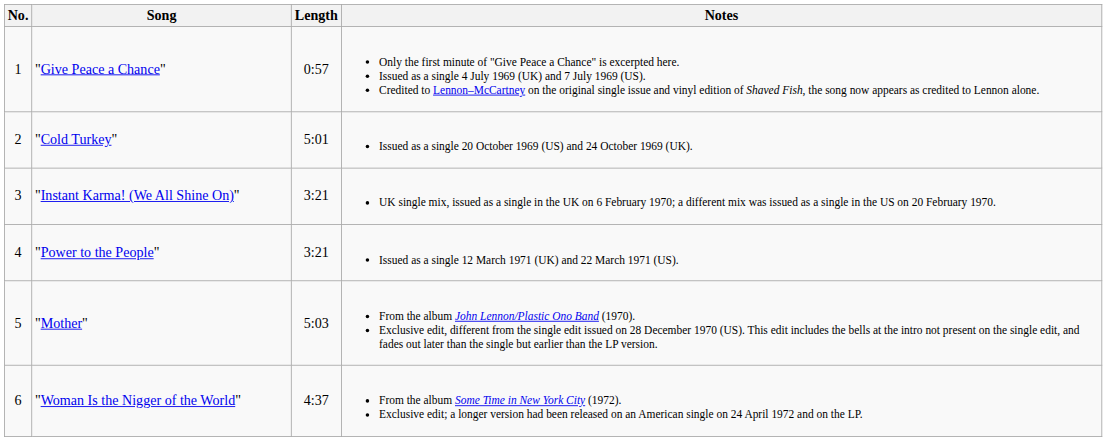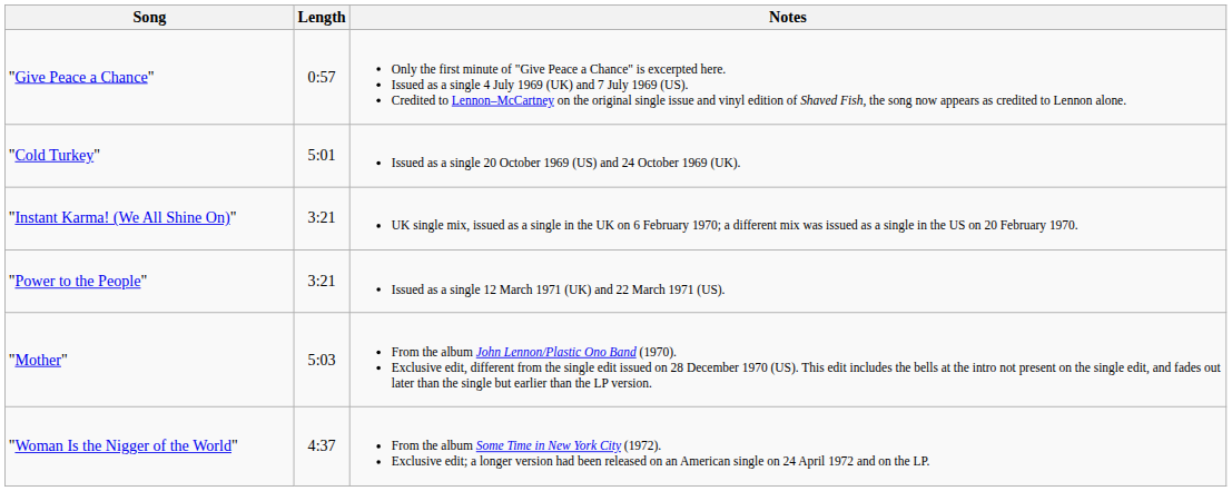- column: No. | 1 | 2 | 3 | 4 | 5 | 6
